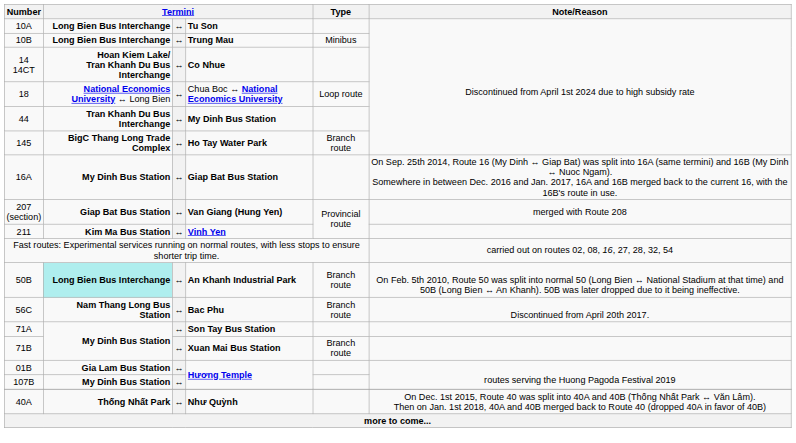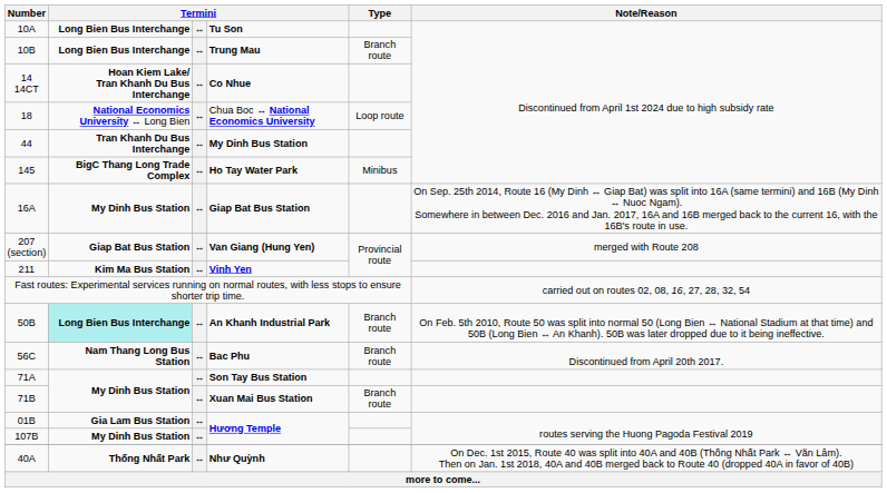Trung Mau | Type: Minibus -> Branch route
Ho Tay Water Park | Type: Branch route -> Minibus
